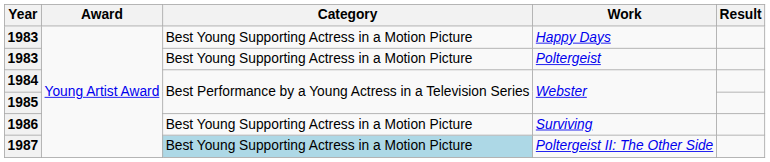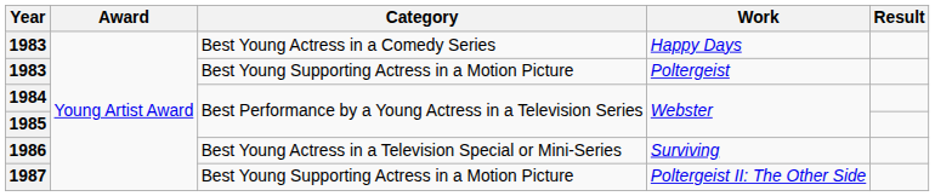1983 / Happy Days | Category: Best Young Supporting Actress in a Motion Picture -> Best Young Actress in a Comedy Series
1986 | Category: Best Young Supporting Actress in a Motion Picture -> Best Young Actress in a Television Special or Mini-Series
1987 | Category: lightblue background -> no background
